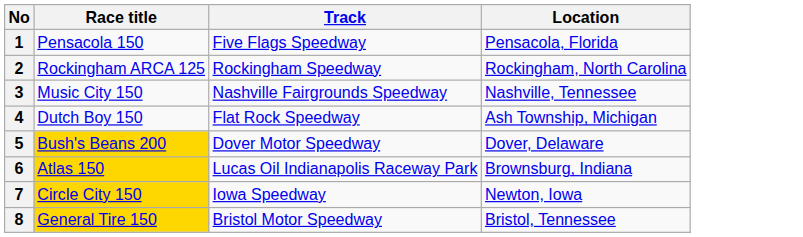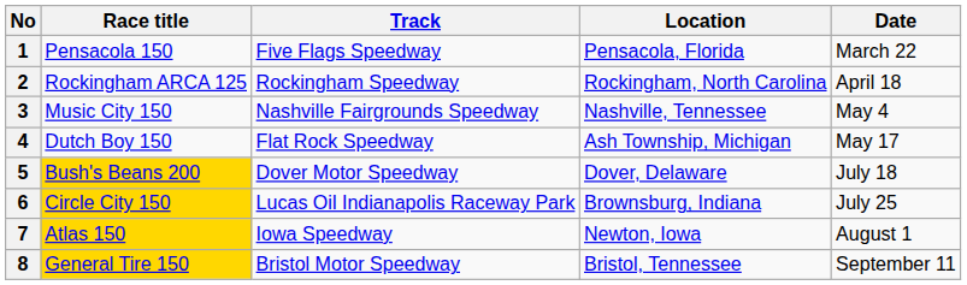+ column: Date | March 22 | April 18 | May 4 | May 17 | July 18 | July 25 | August 1 | September 11
6 | Race title: Atlas 150 -> Circle City 150
7 | Race title: Circle City 150 -> Atlas 150
